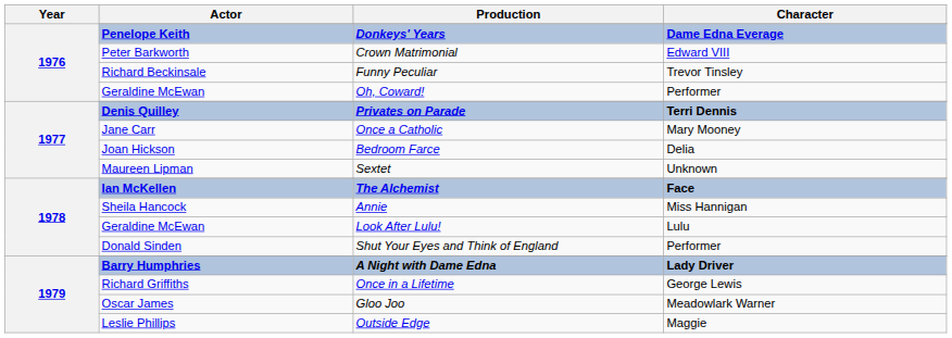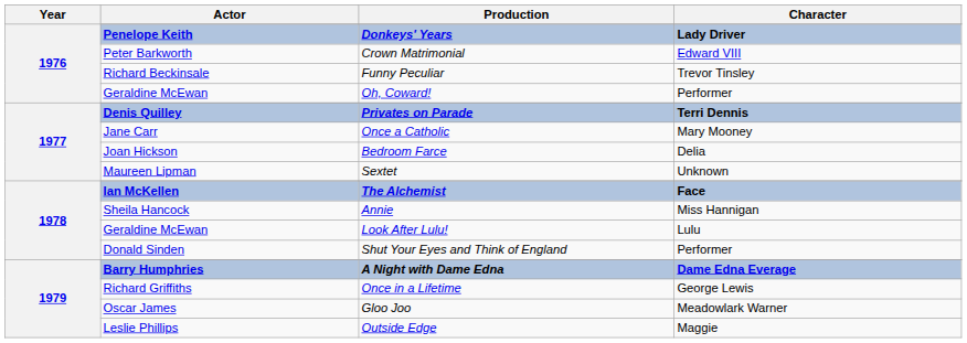Donkeys' Years | Character: Dame Edna Everage -> Lady Driver
A Night with Dame Edna | Character: Lady Driver -> Dame Edna Everage
